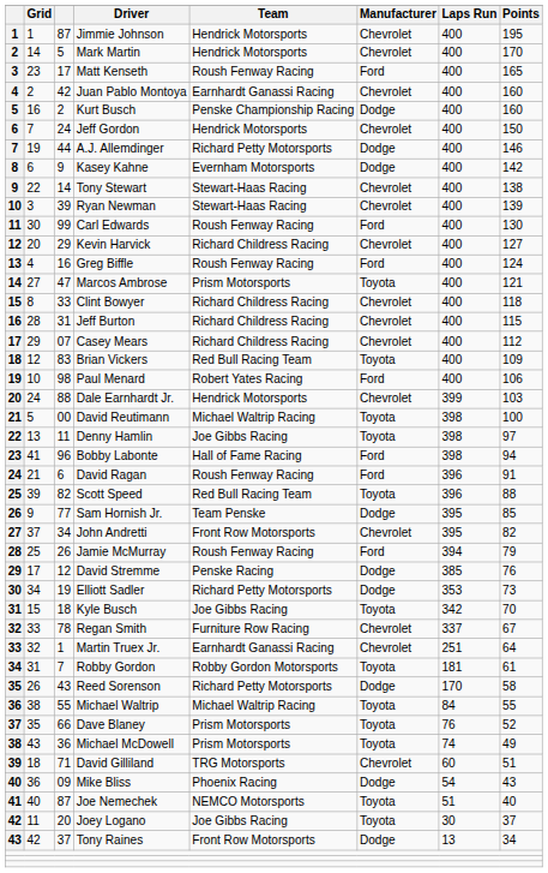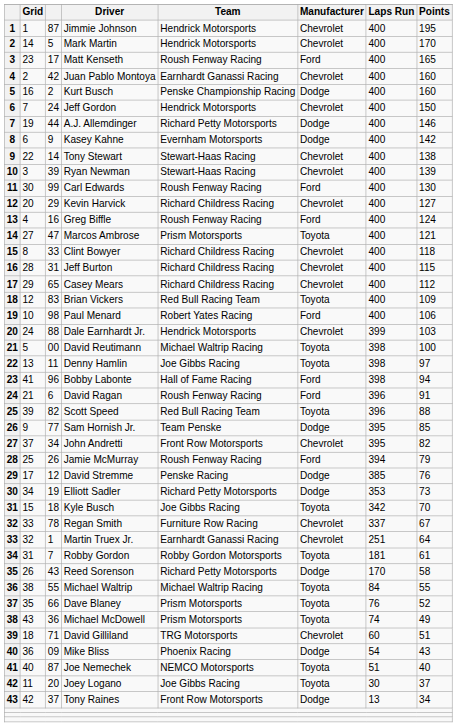Casey Mears | column 3: 07 -> 65
